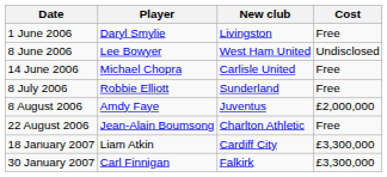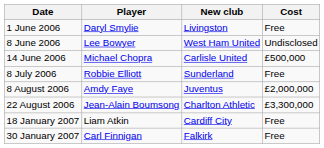14 June 2006 | Cost: Free -> £500,000
22 August 2006 | Cost: Free -> £3,300,000
18 January 2007 | Cost: £3,300,000 -> Free
30 January 2007 | Cost: £3,300,000 -> Free
